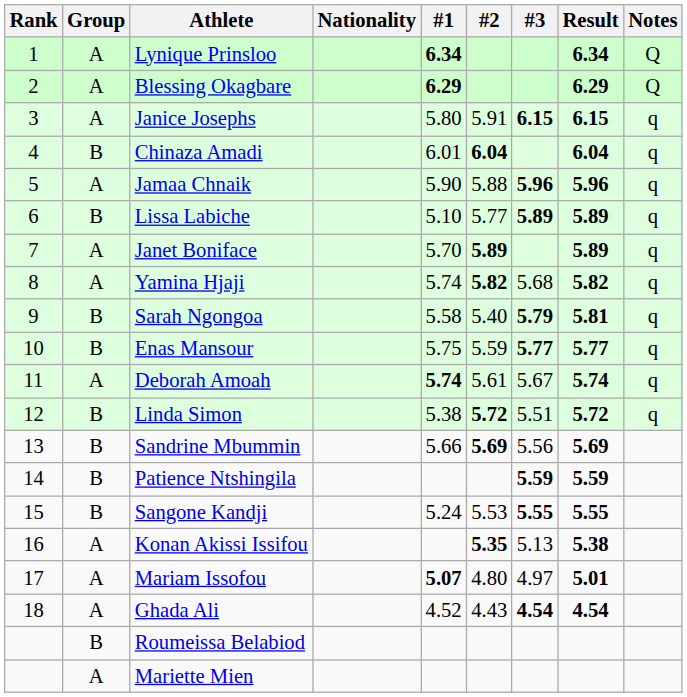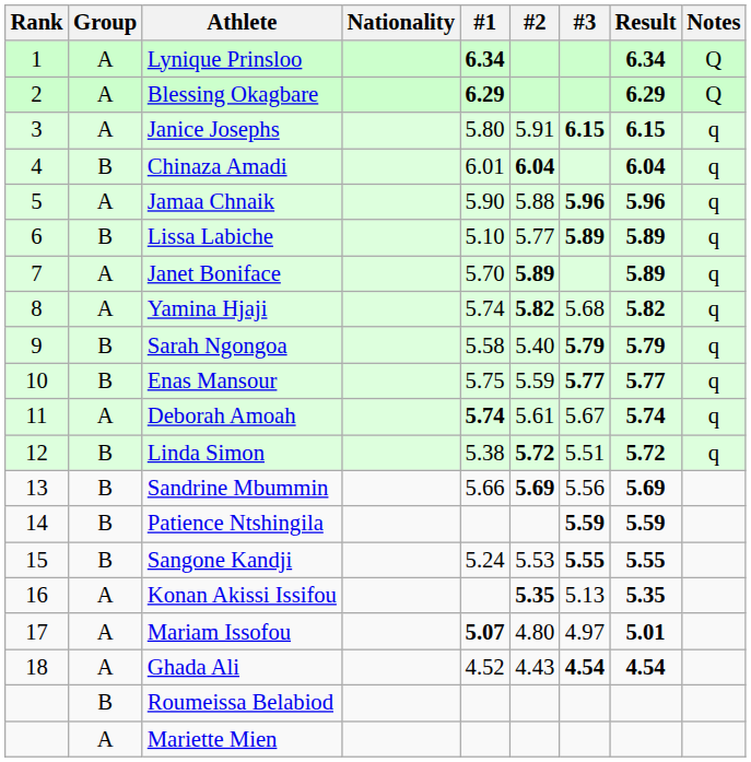Sarah Ngongoa | Result: 5.81 -> 5.79
Konan Akissi Issifou | Result: 5.38 -> 5.35
